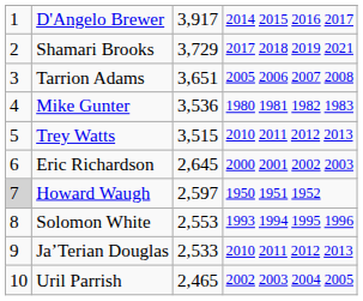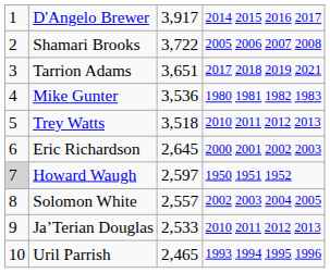Shamari Brooks | column 3: 3,729 -> 3,722
Shamari Brooks | column 4: 2017 2018 2019 2021 -> 2005 2006 2007 2008
Tarrion Adams | column 4: 2005 2006 2007 2008 -> 2017 2018 2019 2021
Trey Watts | column 3: 3,515 -> 3,518
Solomon White | column 3: 2,553 -> 2,557
Solomon White | column 4: 1993 1994 1995 1996 -> 2002 2003 2004 2005
Uril Parrish | column 4: 2002 2003 2004 2005 -> 1993 1994 1995 1996
